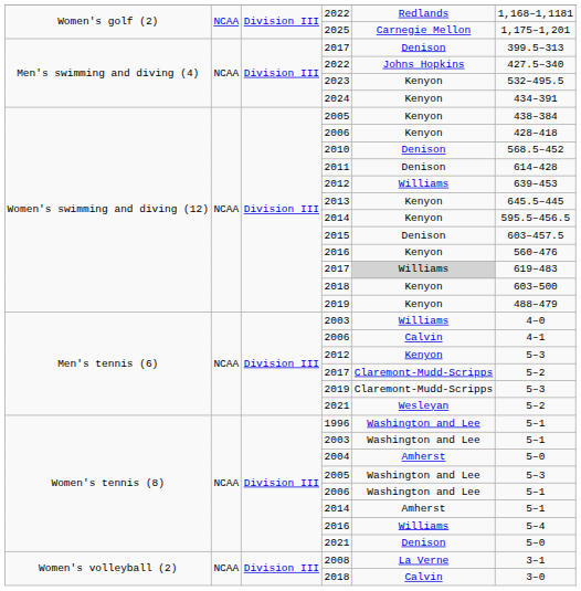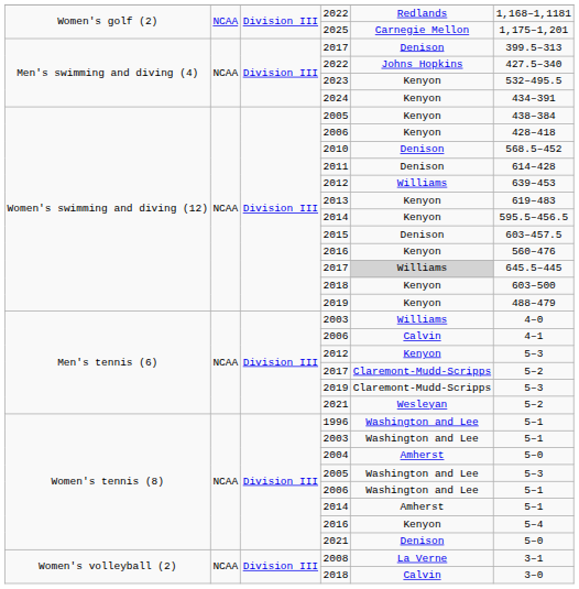2013 | column 6: 645.5–445 -> 619–483
Women's swimming and diving (12) / 2017 | column 6: 619–483 -> 645.5–445
Women's tennis (8) / 2016 | column 5: Williams -> Kenyon
